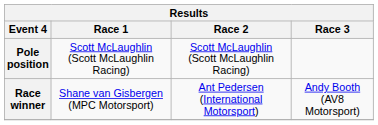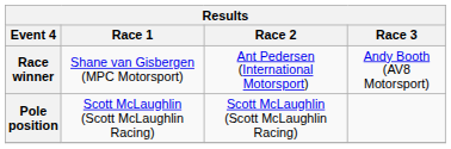rows swapped: Pole position <-> Race winner
